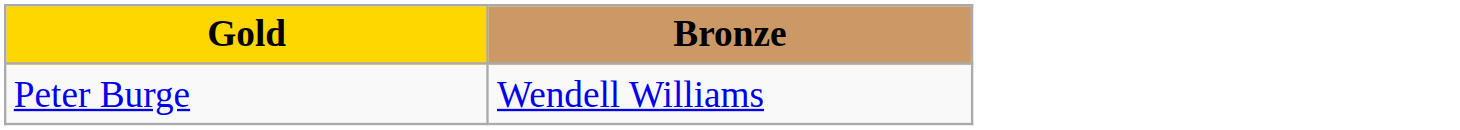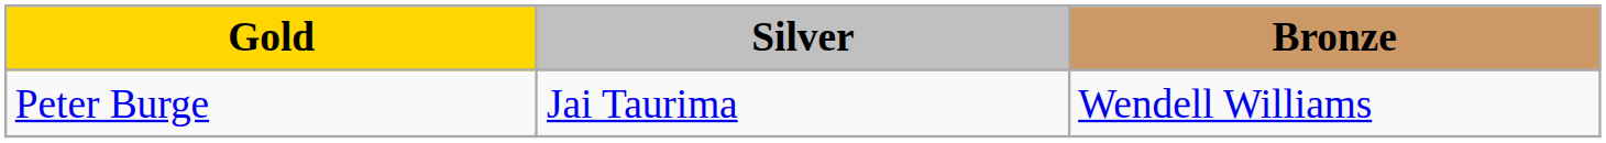+ column: Silver | Jai Taurima
